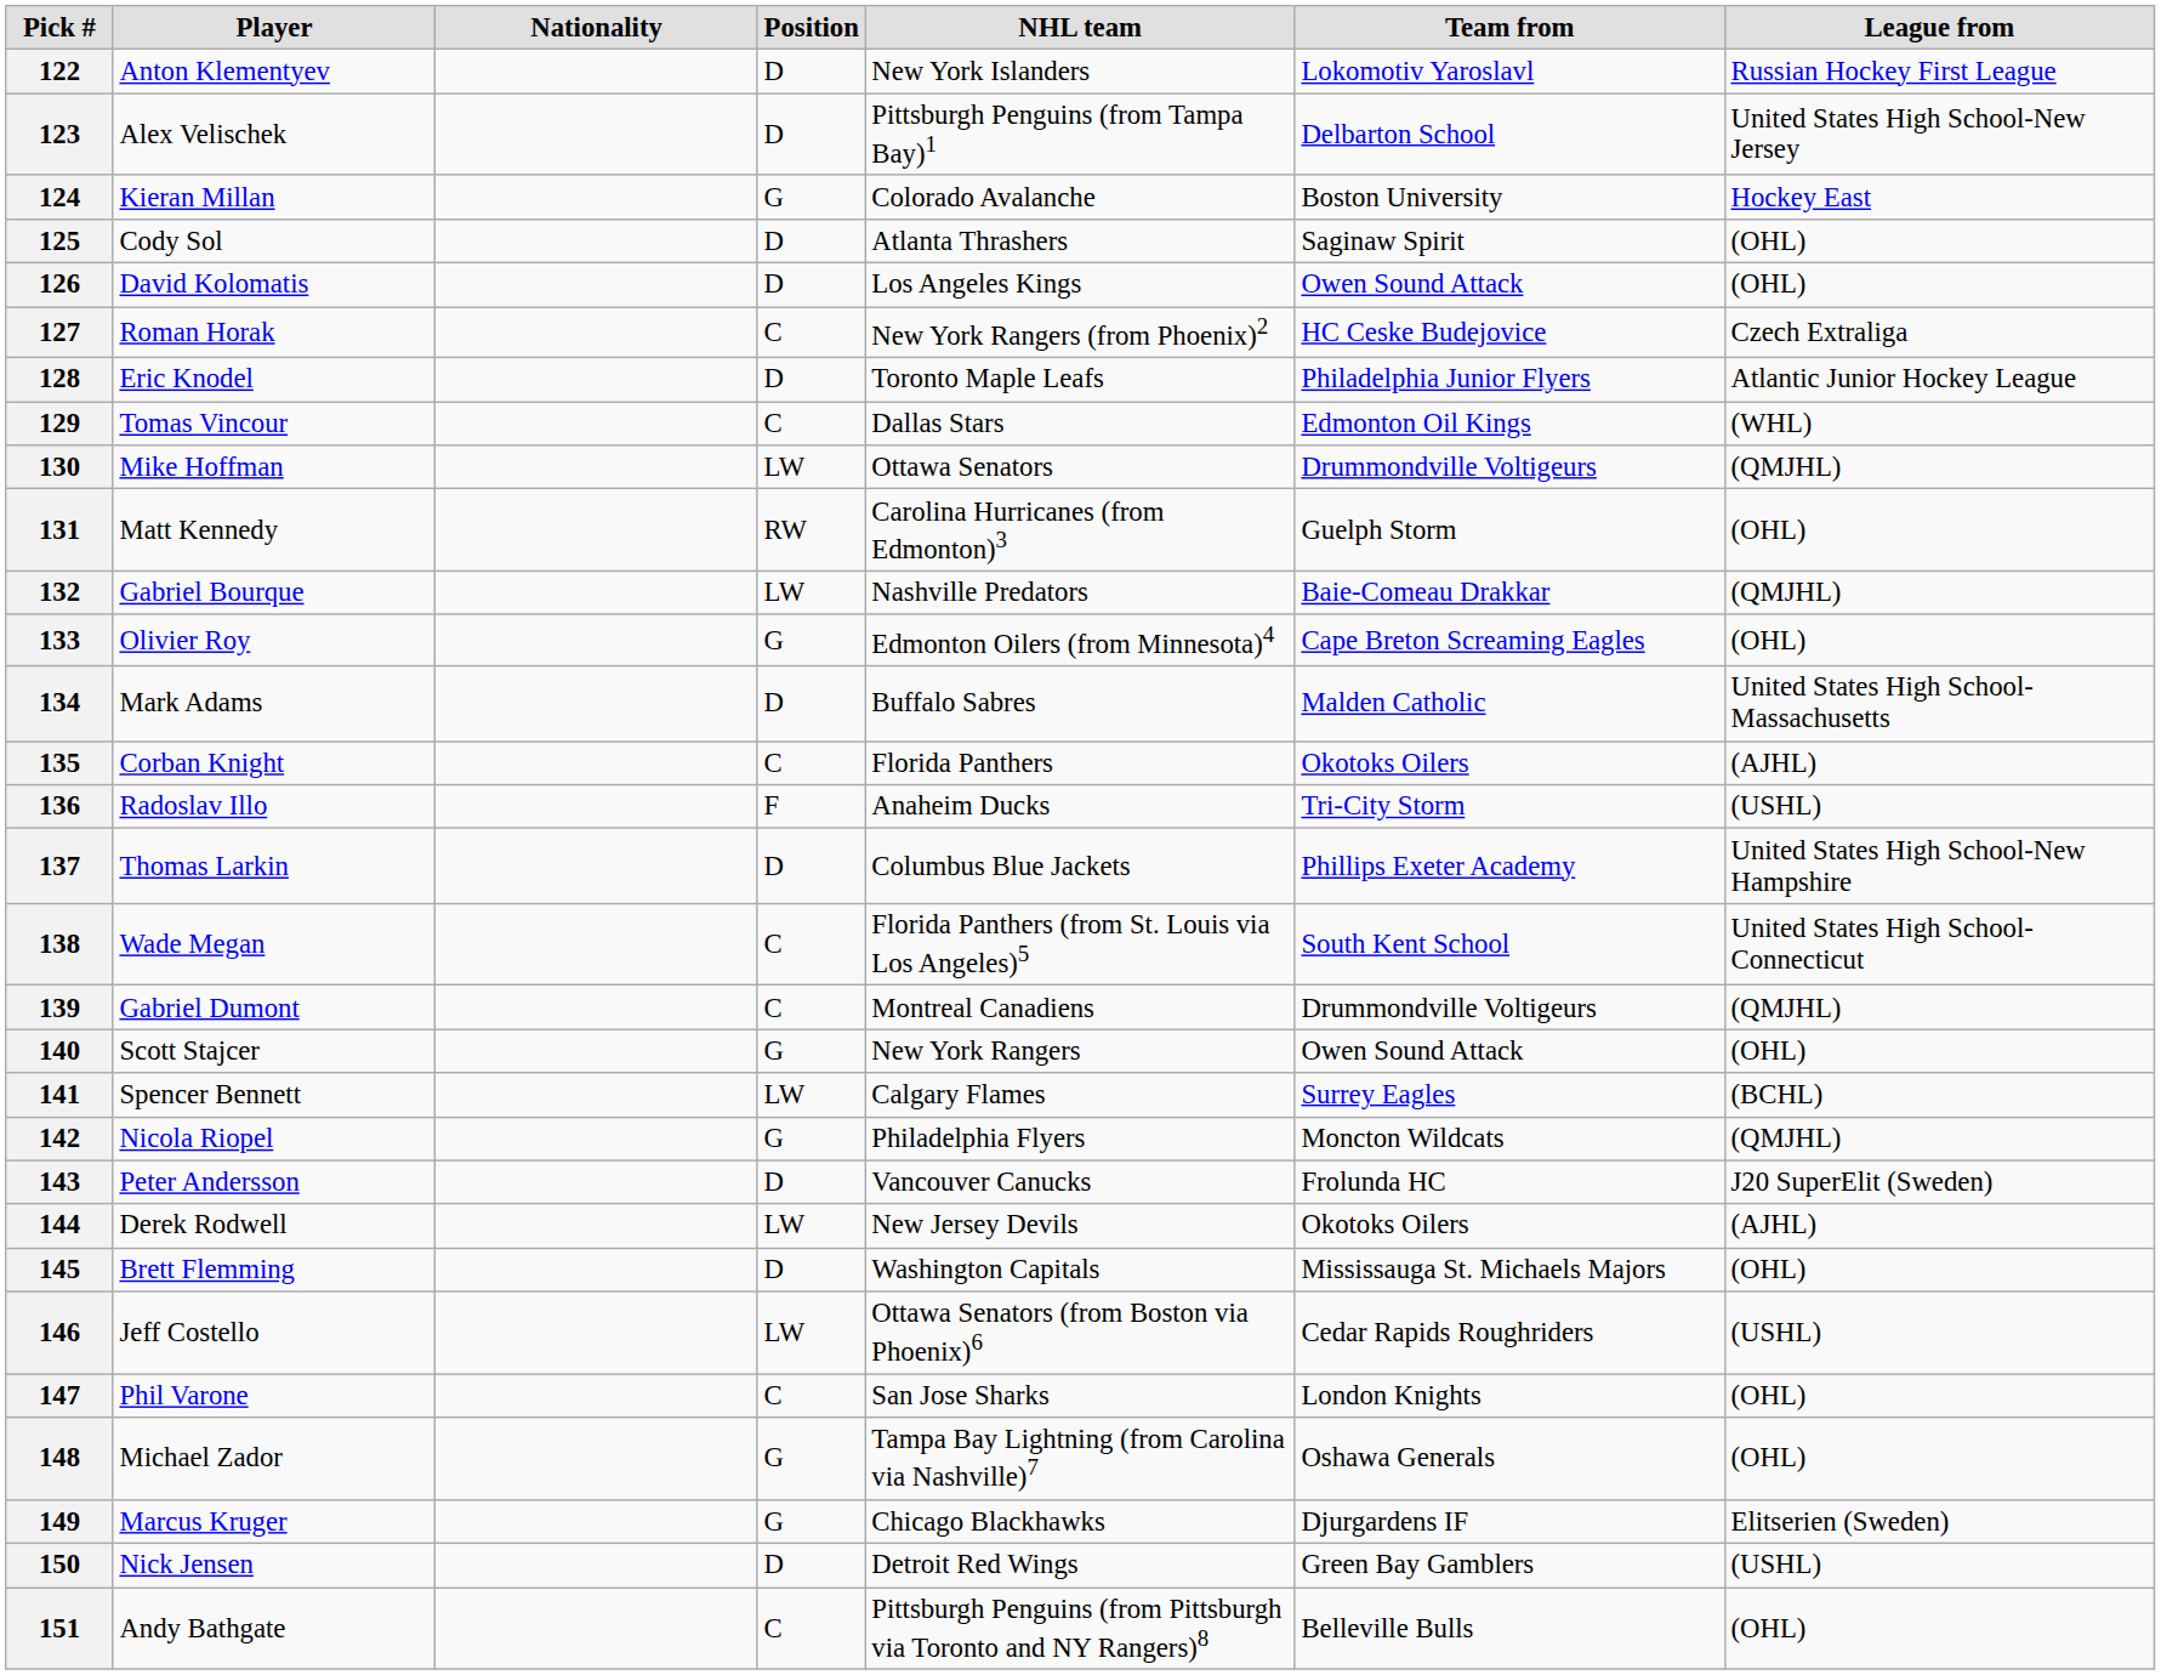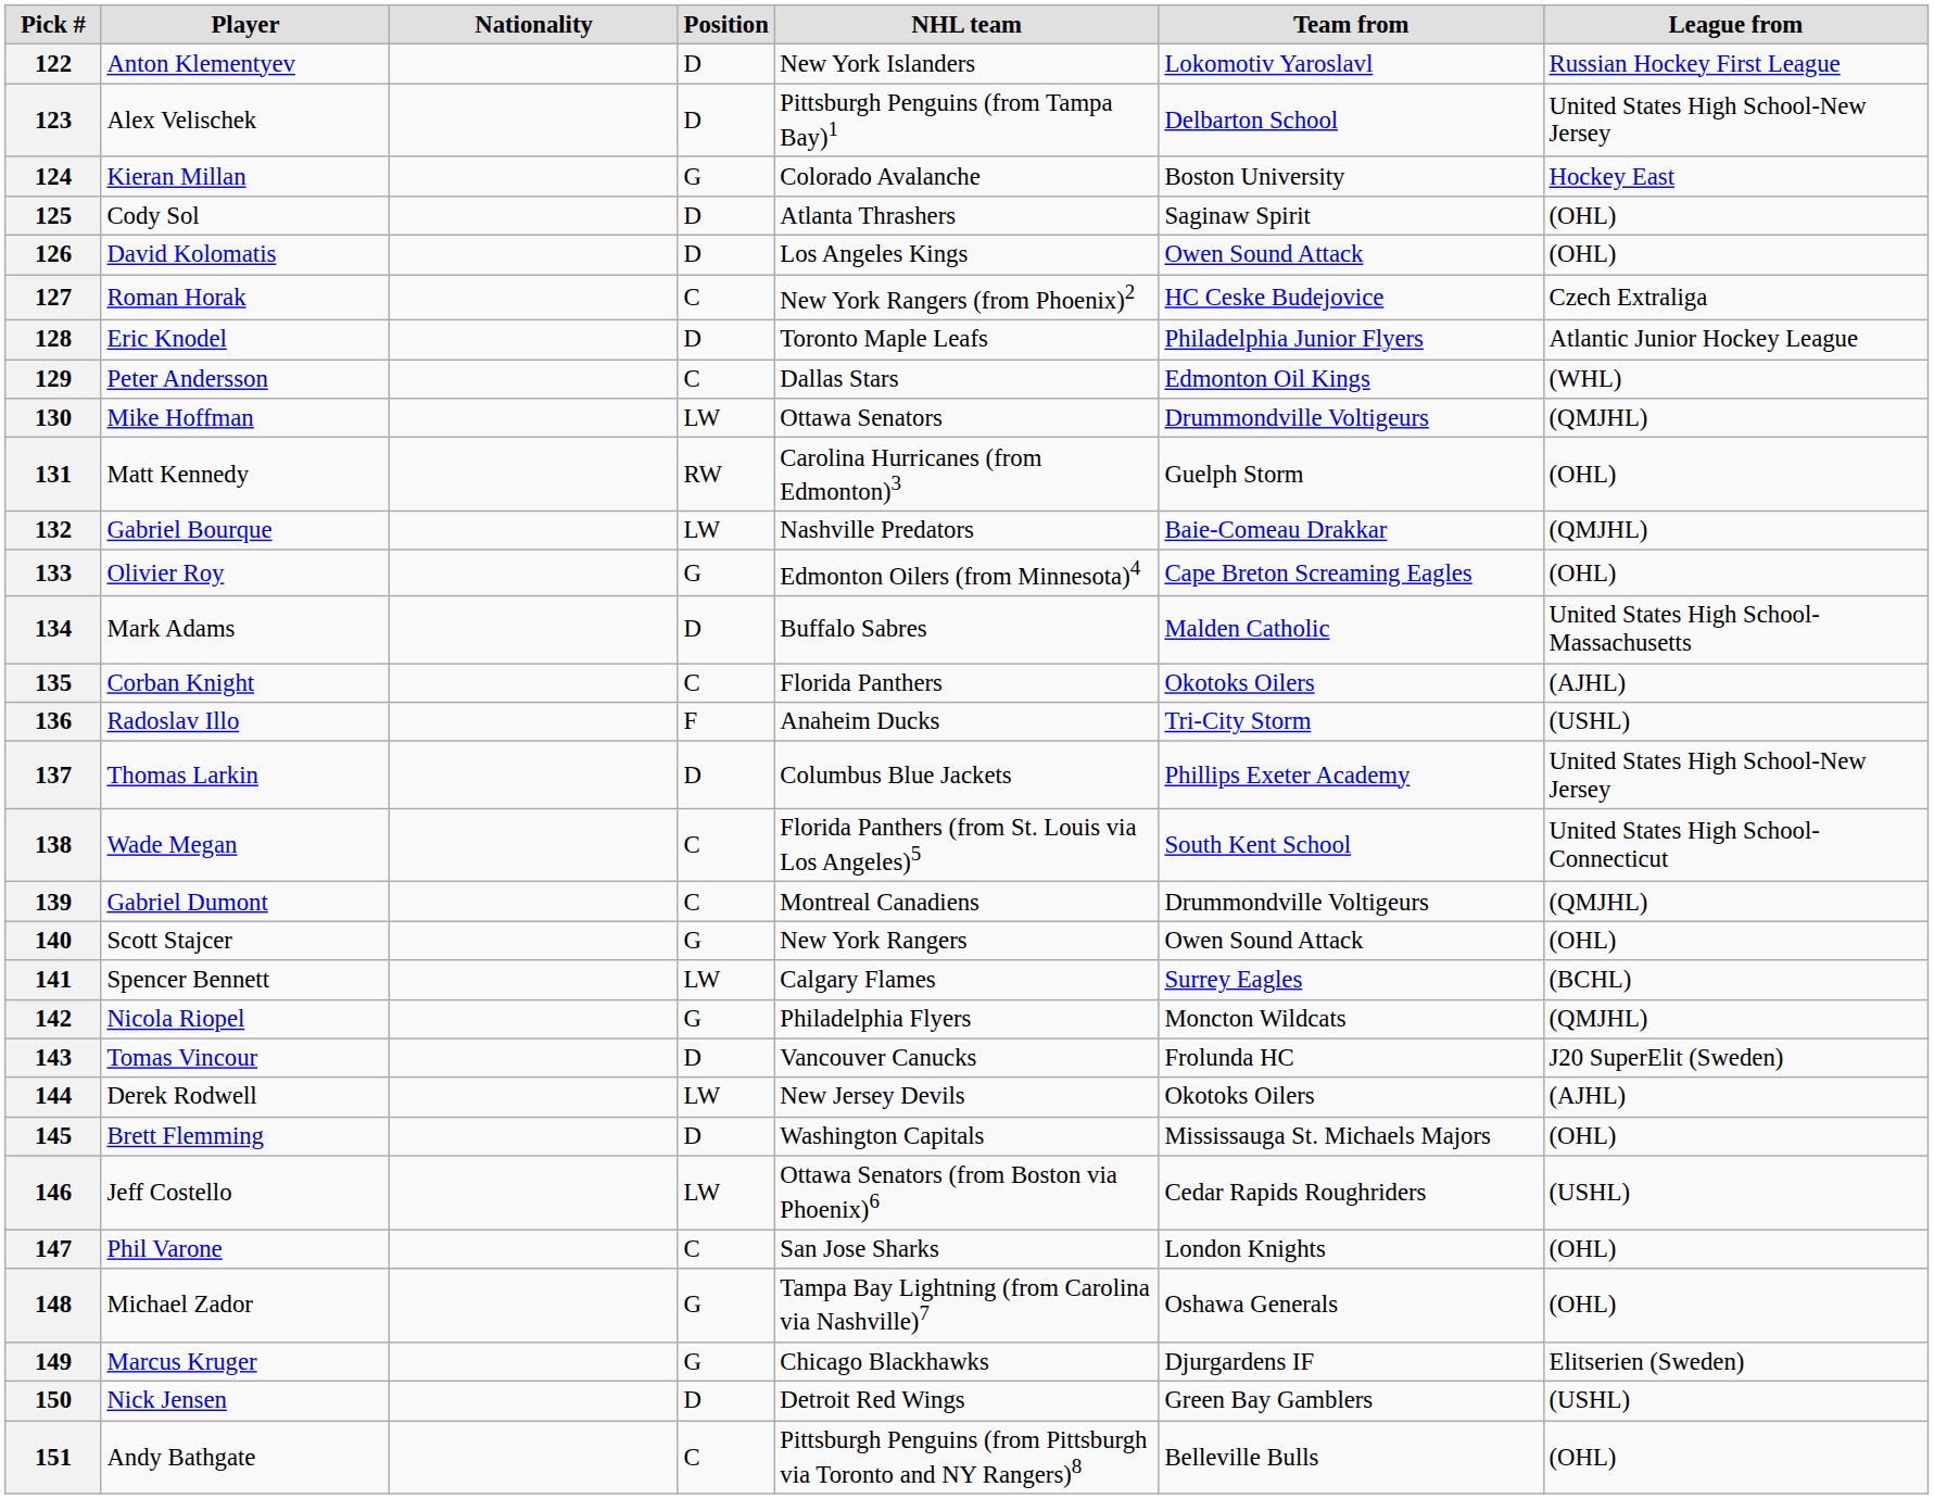129 | Player: Tomas Vincour -> Peter Andersson
137 | League from: United States High School-New Hampshire -> United States High School-New Jersey
143 | Player: Peter Andersson -> Tomas Vincour
